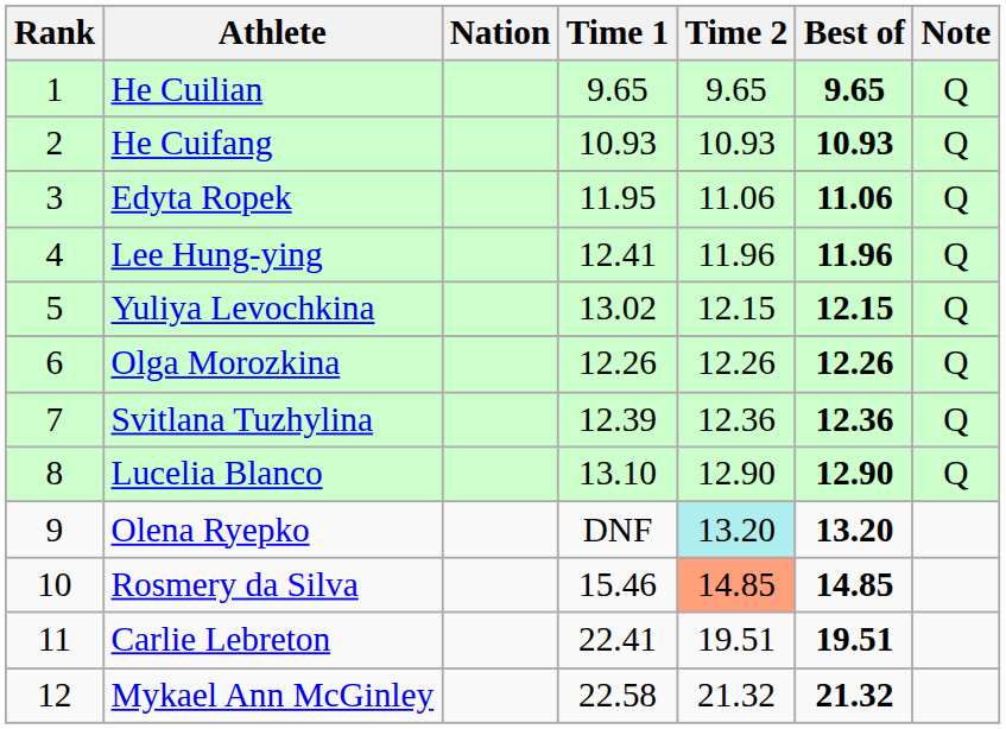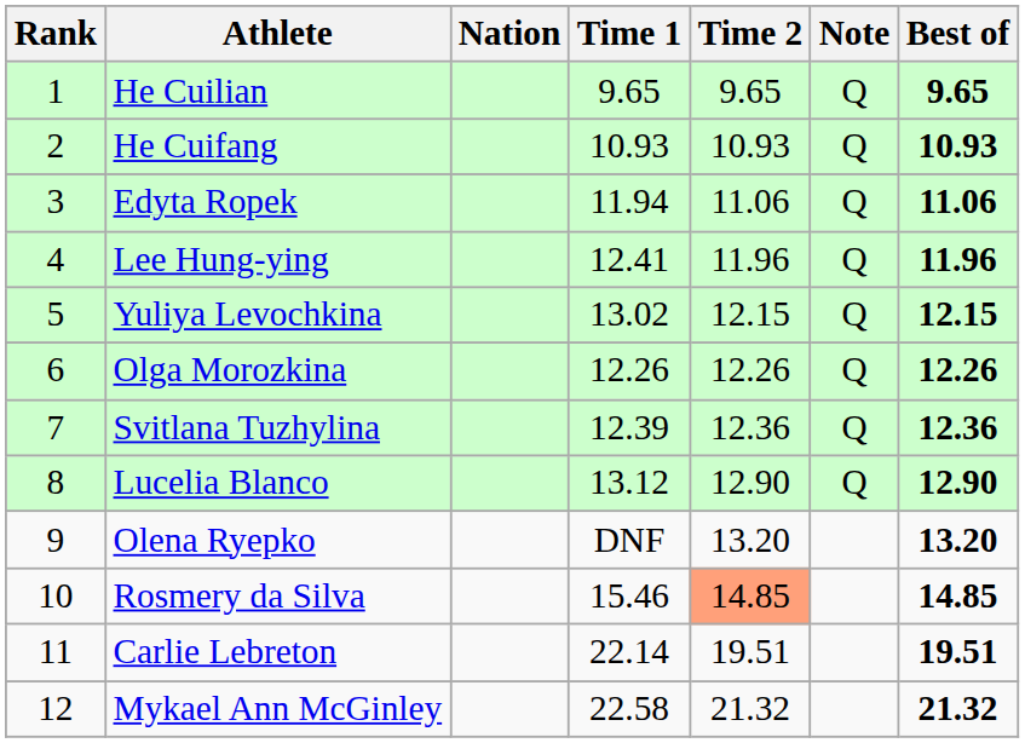columns swapped: Best of <-> Note
Edyta Ropek | Time 1: 11.95 -> 11.94
Lucelia Blanco | Time 1: 13.10 -> 13.12
Olena Ryepko | Time 2: paleturquoise background -> no background
Carlie Lebreton | Time 1: 22.41 -> 22.14
